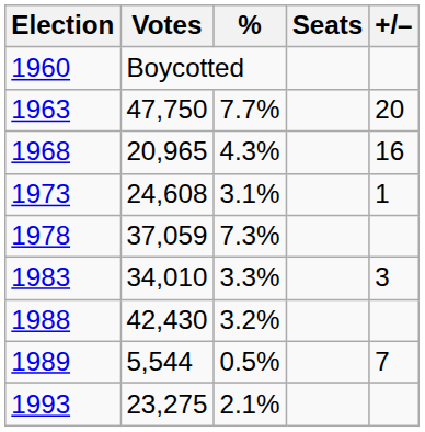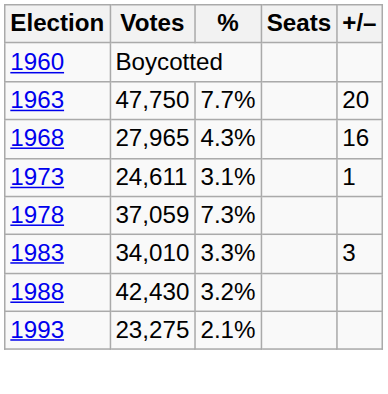1968 | Votes: 20,965 -> 27,965
1973 | Votes: 24,608 -> 24,611
- row: 1989 | 5,544 | 0.5% | 7
